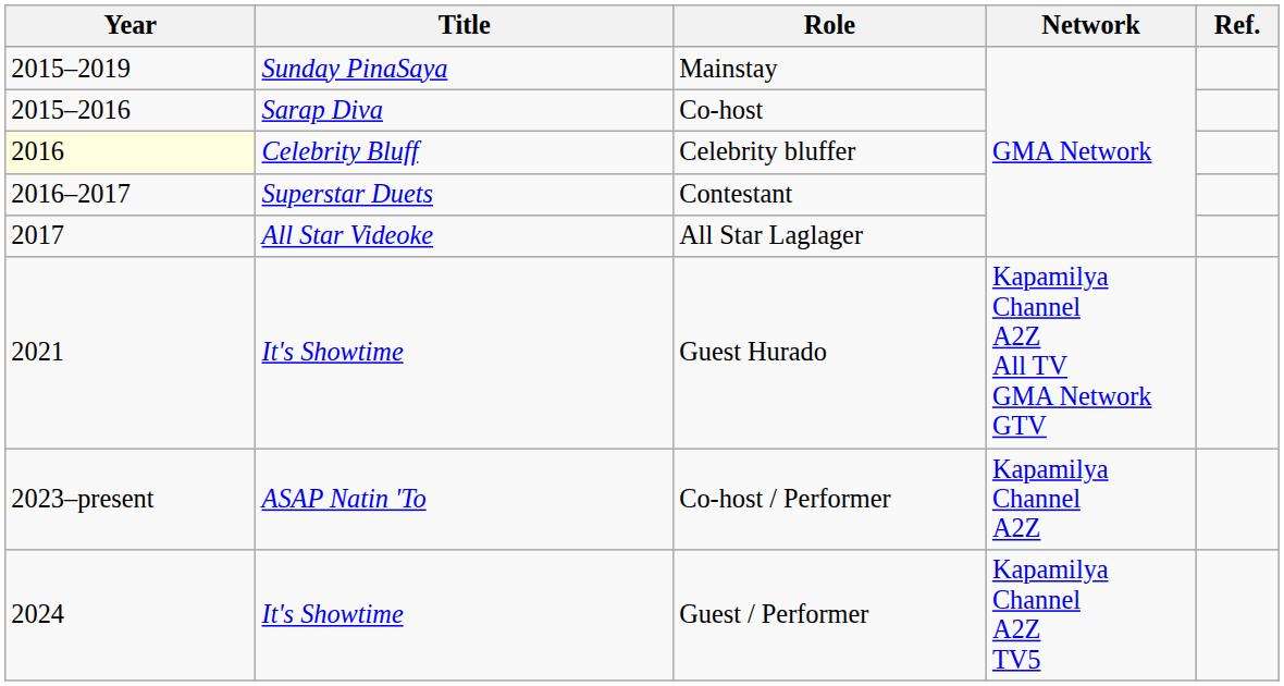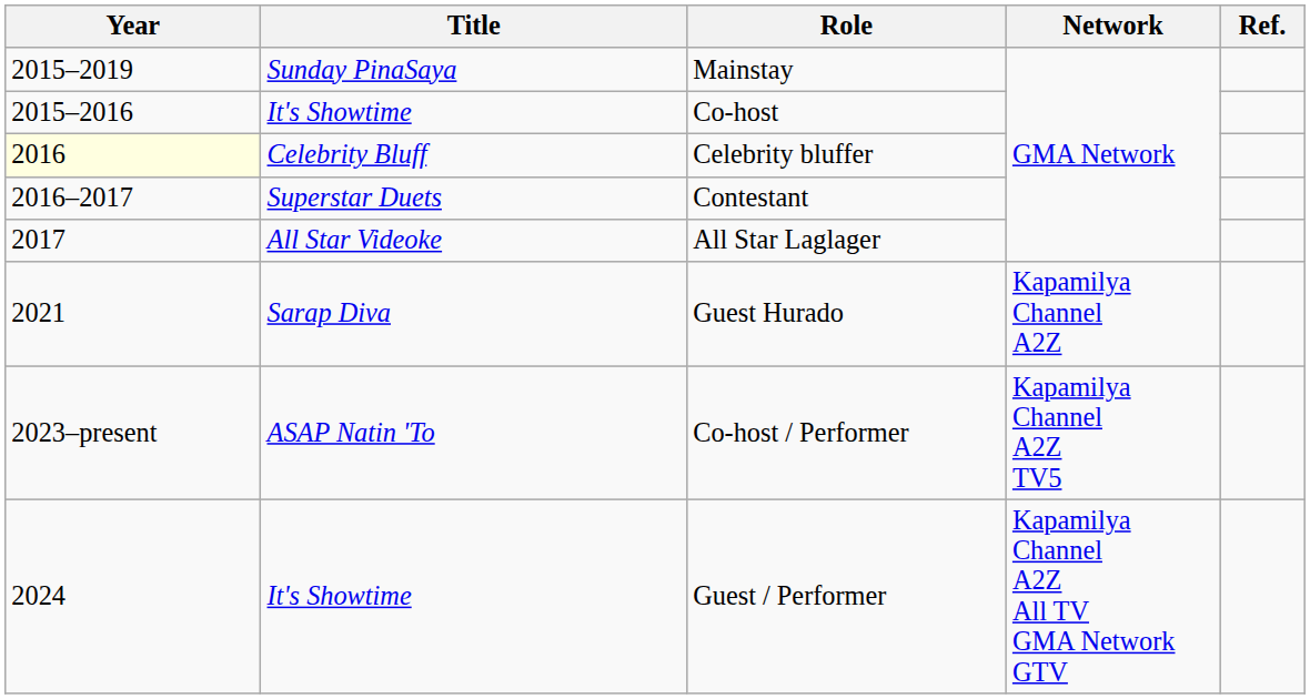Co-host | Title: Sarap Diva -> It's Showtime
Guest Hurado | Title: It's Showtime -> Sarap Diva
Guest Hurado | Network: Kapamilya Channel A2Z All TV GMA Network GTV -> Kapamilya Channel A2Z
Co-host / Performer | Network: Kapamilya Channel A2Z -> Kapamilya Channel A2Z TV5
Guest / Performer | Network: Kapamilya Channel A2Z TV5 -> Kapamilya Channel A2Z All TV GMA Network GTV
